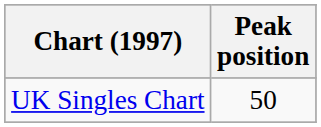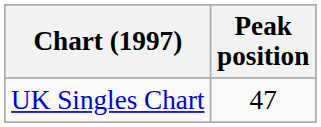UK Singles Chart | Peak position: 50 -> 47
